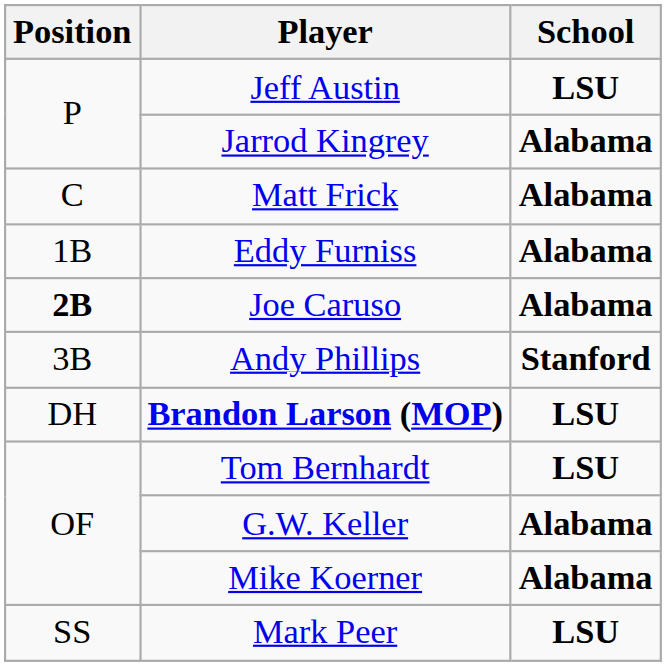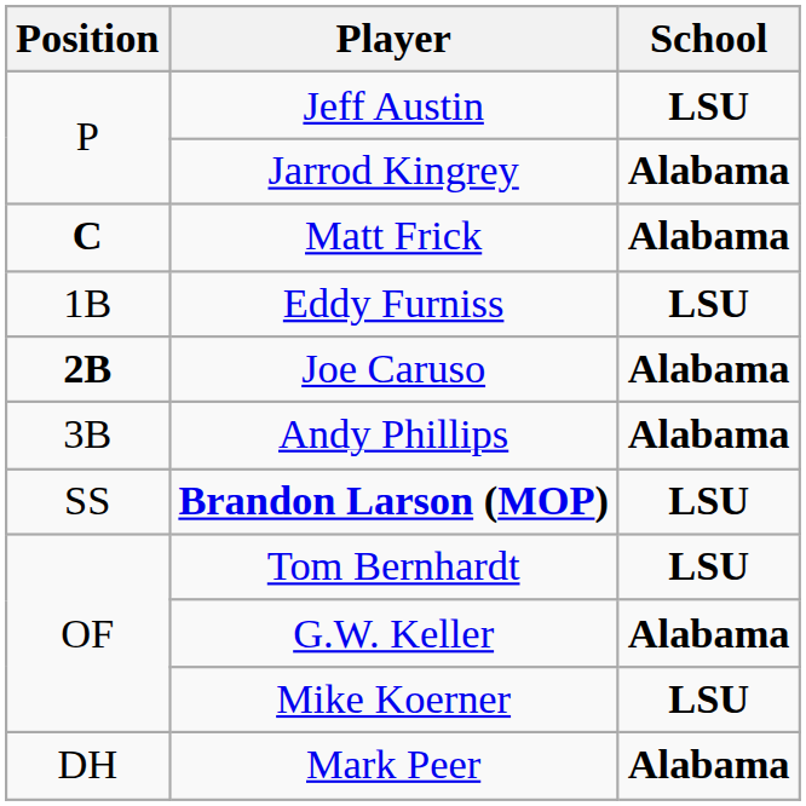Matt Frick | Position: normal -> bold
Eddy Furniss | School: Alabama -> LSU
Andy Phillips | School: Stanford -> Alabama
Brandon Larson (MOP) | Position: DH -> SS
Mike Koerner | School: Alabama -> LSU
Mark Peer | Position: SS -> DH
Mark Peer | School: LSU -> Alabama
